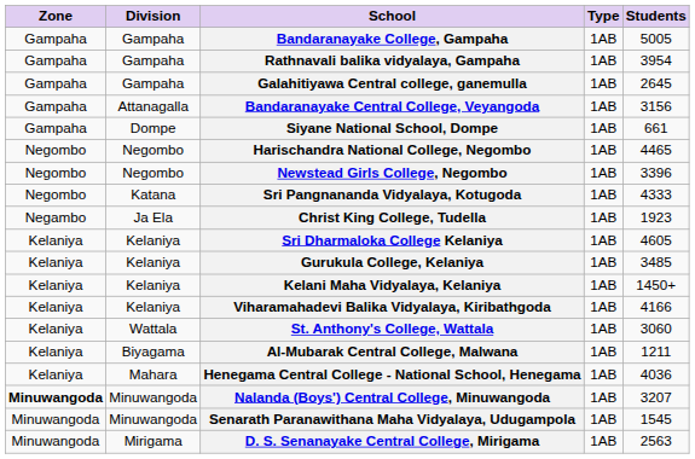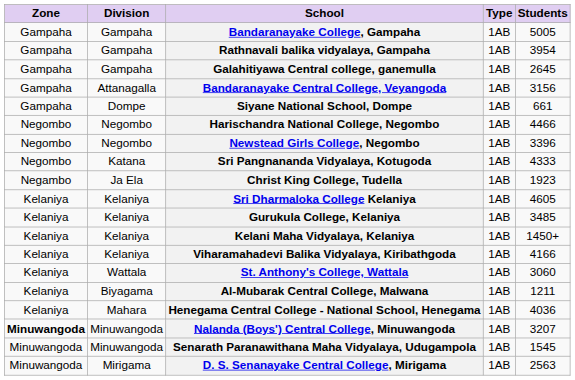Harischandra National College, Negombo | Students: 4465 -> 4466
